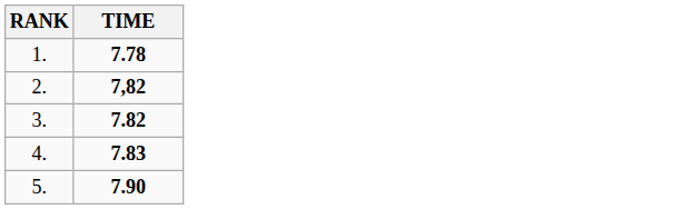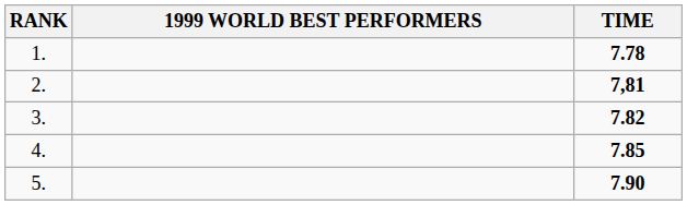+ column: 1999 WORLD BEST PERFORMERS
2. | TIME: 7,82 -> 7,81
4. | TIME: 7.83 -> 7.85
